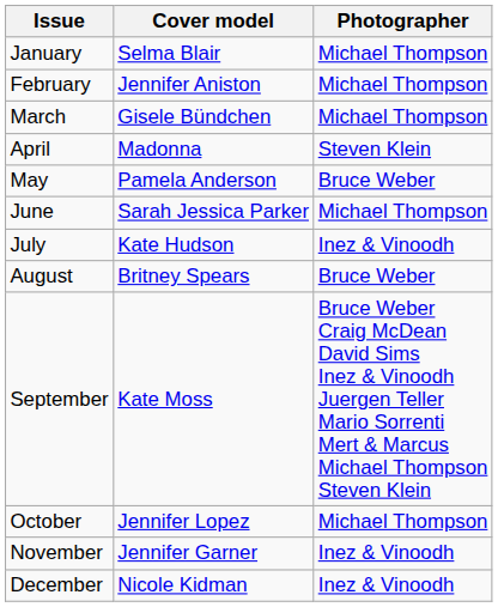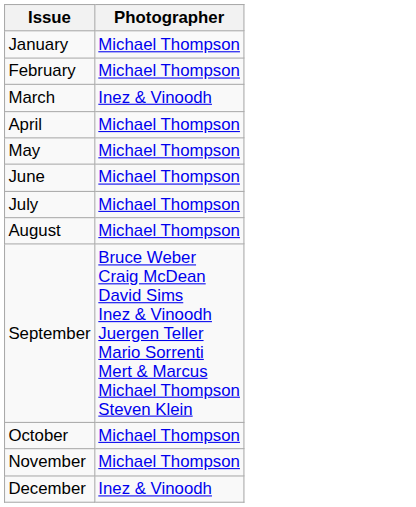- column: Cover model | Selma Blair | Jennifer Aniston | Gisele Bündchen | Madonna | Pamela Anderson | Sarah Jessica Parker | Kate Hudson | Britney Spears | Kate Moss | Jennifer Lopez | Jennifer Garner | Nicole Kidman
March | Photographer: Michael Thompson -> Inez & Vinoodh
April | Photographer: Steven Klein -> Michael Thompson
May | Photographer: Bruce Weber -> Michael Thompson
July | Photographer: Inez & Vinoodh -> Michael Thompson
August | Photographer: Bruce Weber -> Michael Thompson
November | Photographer: Inez & Vinoodh -> Michael Thompson
